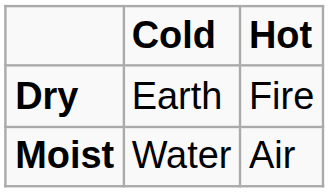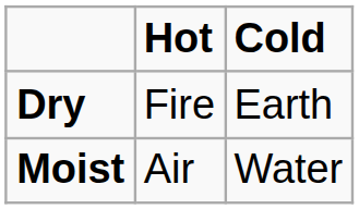columns swapped: Hot <-> Cold
